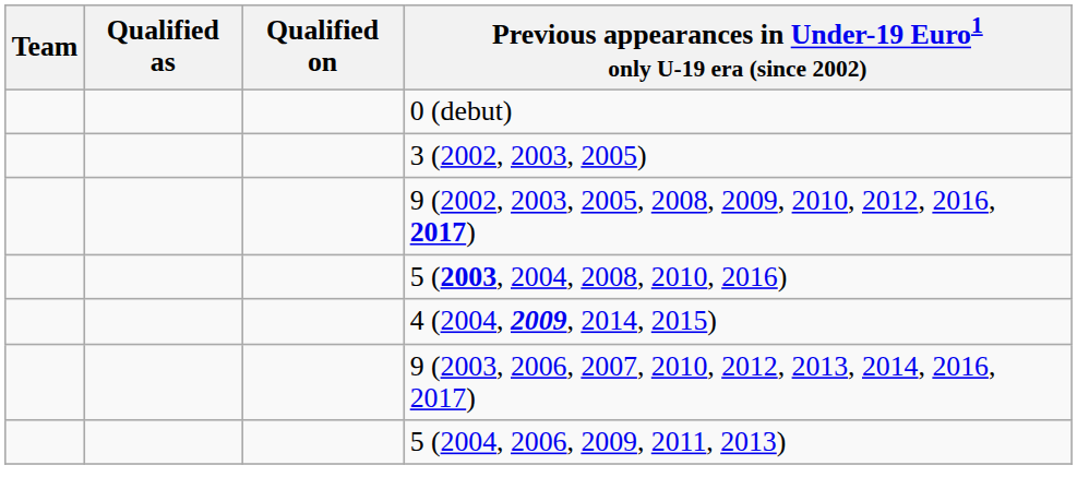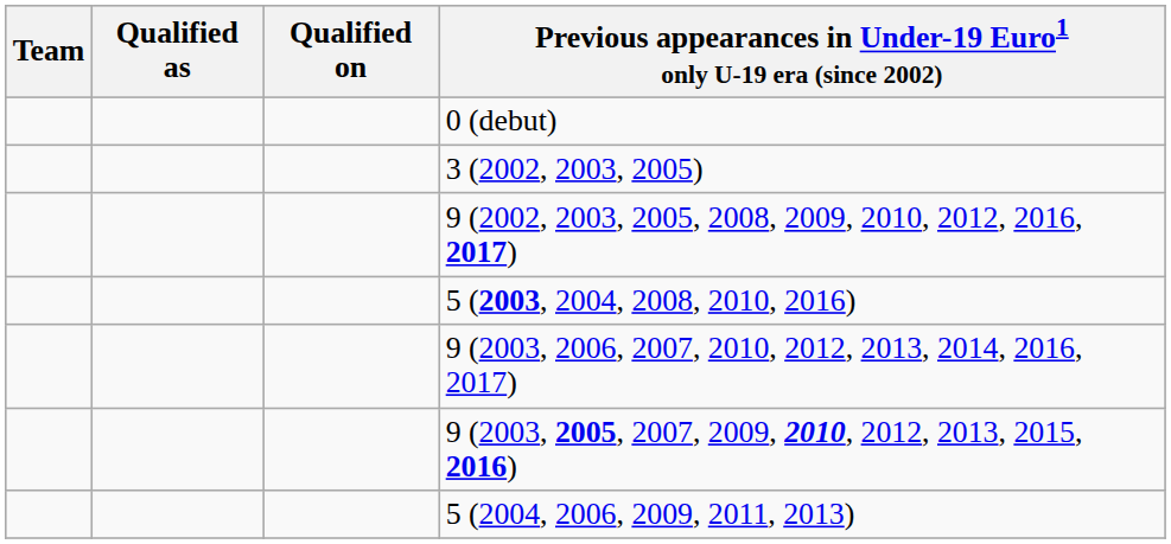- row: 4 (2004, 2009, 2014, 2015)
+ row: 9 (2003, 2005, 2007, 2009, 2010, 2012, 2013, 2015, 2016)
